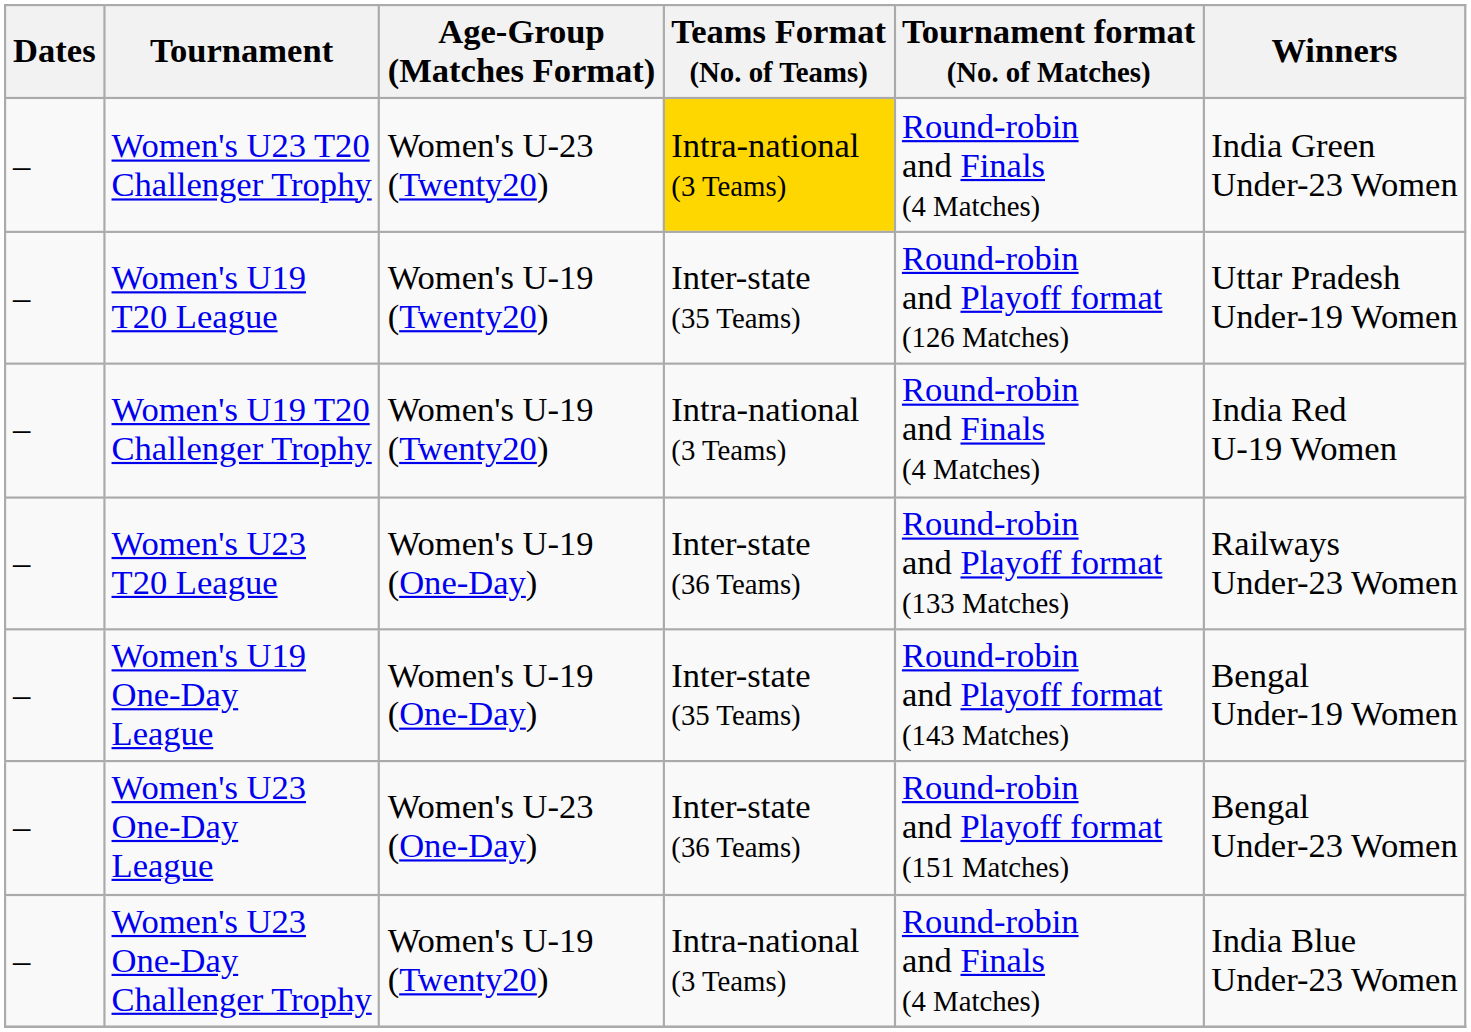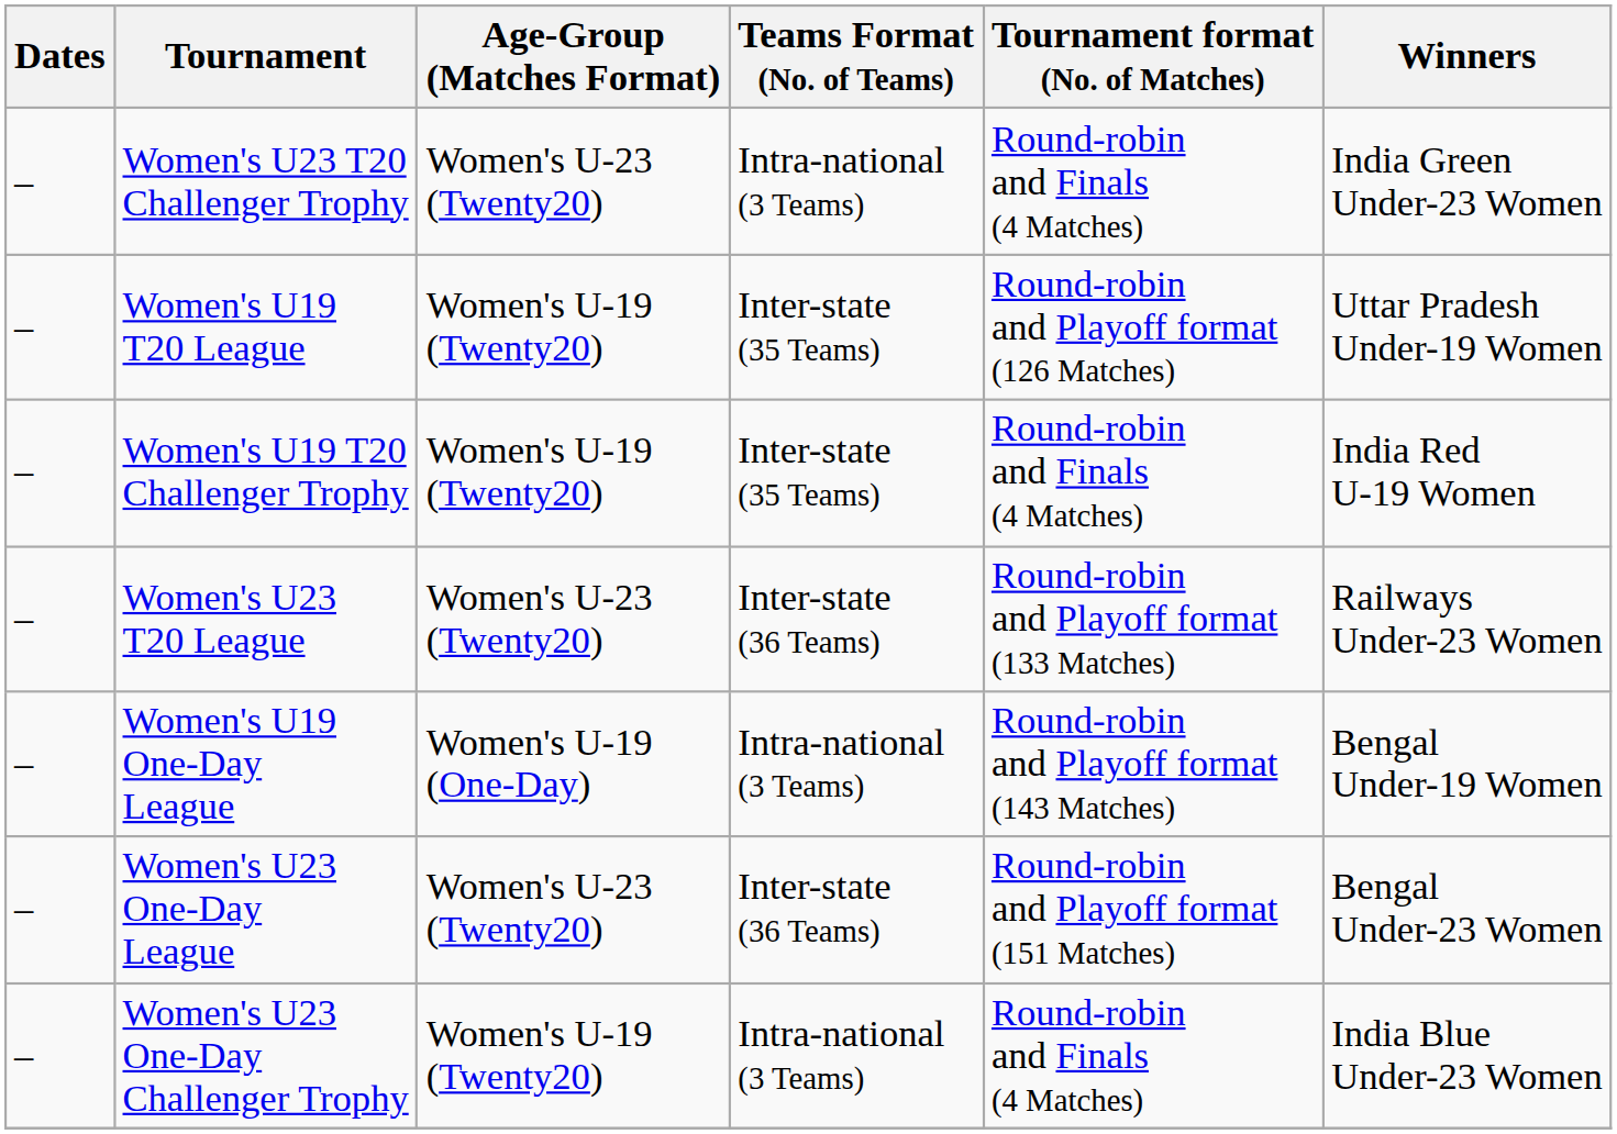Women's U23 T20 Challenger Trophy | Teams Format (No. of Teams): gold background -> no background
Women's U19 T20 Challenger Trophy | Teams Format (No. of Teams): Intra-national (3 Teams) -> Inter-state (35 Teams)
Women's U23 T20 League | Age-Group (Matches Format): Women's U-19 (One-Day) -> Women's U-23 (Twenty20)
Women's U19 One-Day League | Teams Format (No. of Teams): Inter-state (35 Teams) -> Intra-national (3 Teams)
Women's U23 One-Day League | Age-Group (Matches Format): Women's U-23 (One-Day) -> Women's U-23 (Twenty20)
